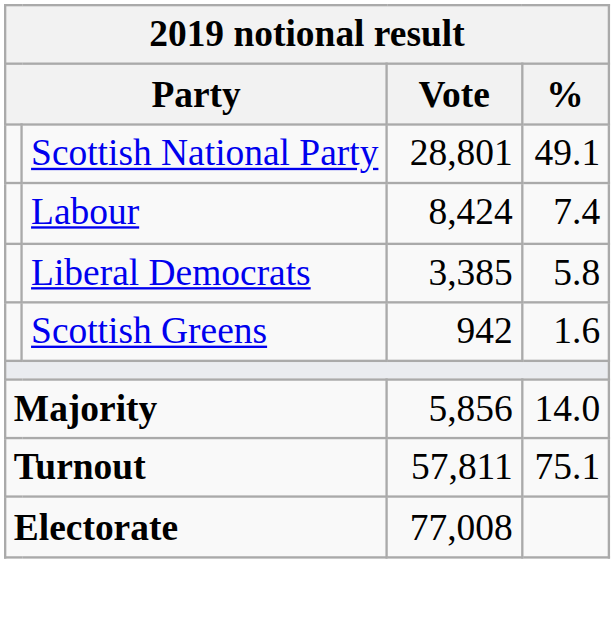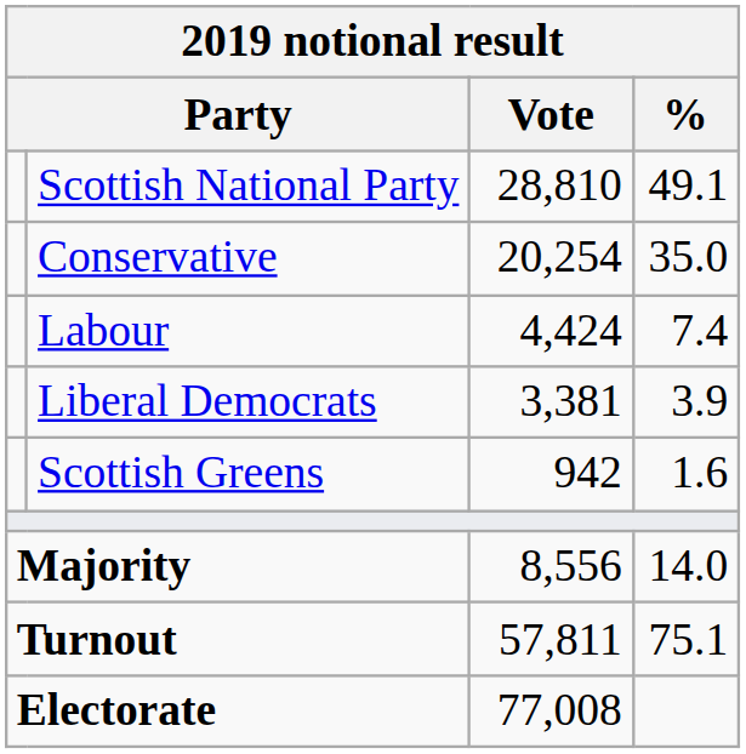Scottish National Party | Vote: 28,801 -> 28,810
+ row: Conservative | 20,254 | 35.0
Labour | Vote: 8,424 -> 4,424
Liberal Democrats | Vote: 3,385 -> 3,381
Liberal Democrats | %: 5.8 -> 3.9
Majority | Vote: 5,856 -> 8,556
